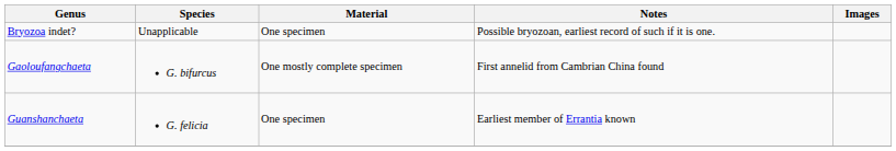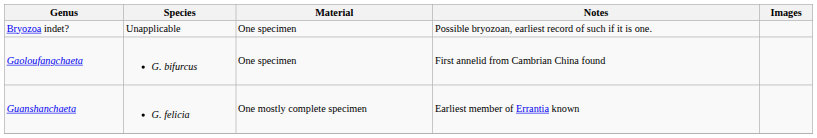Gaoloufangchaeta | Material: One mostly complete specimen -> One specimen
Guanshanchaeta | Material: One specimen -> One mostly complete specimen
